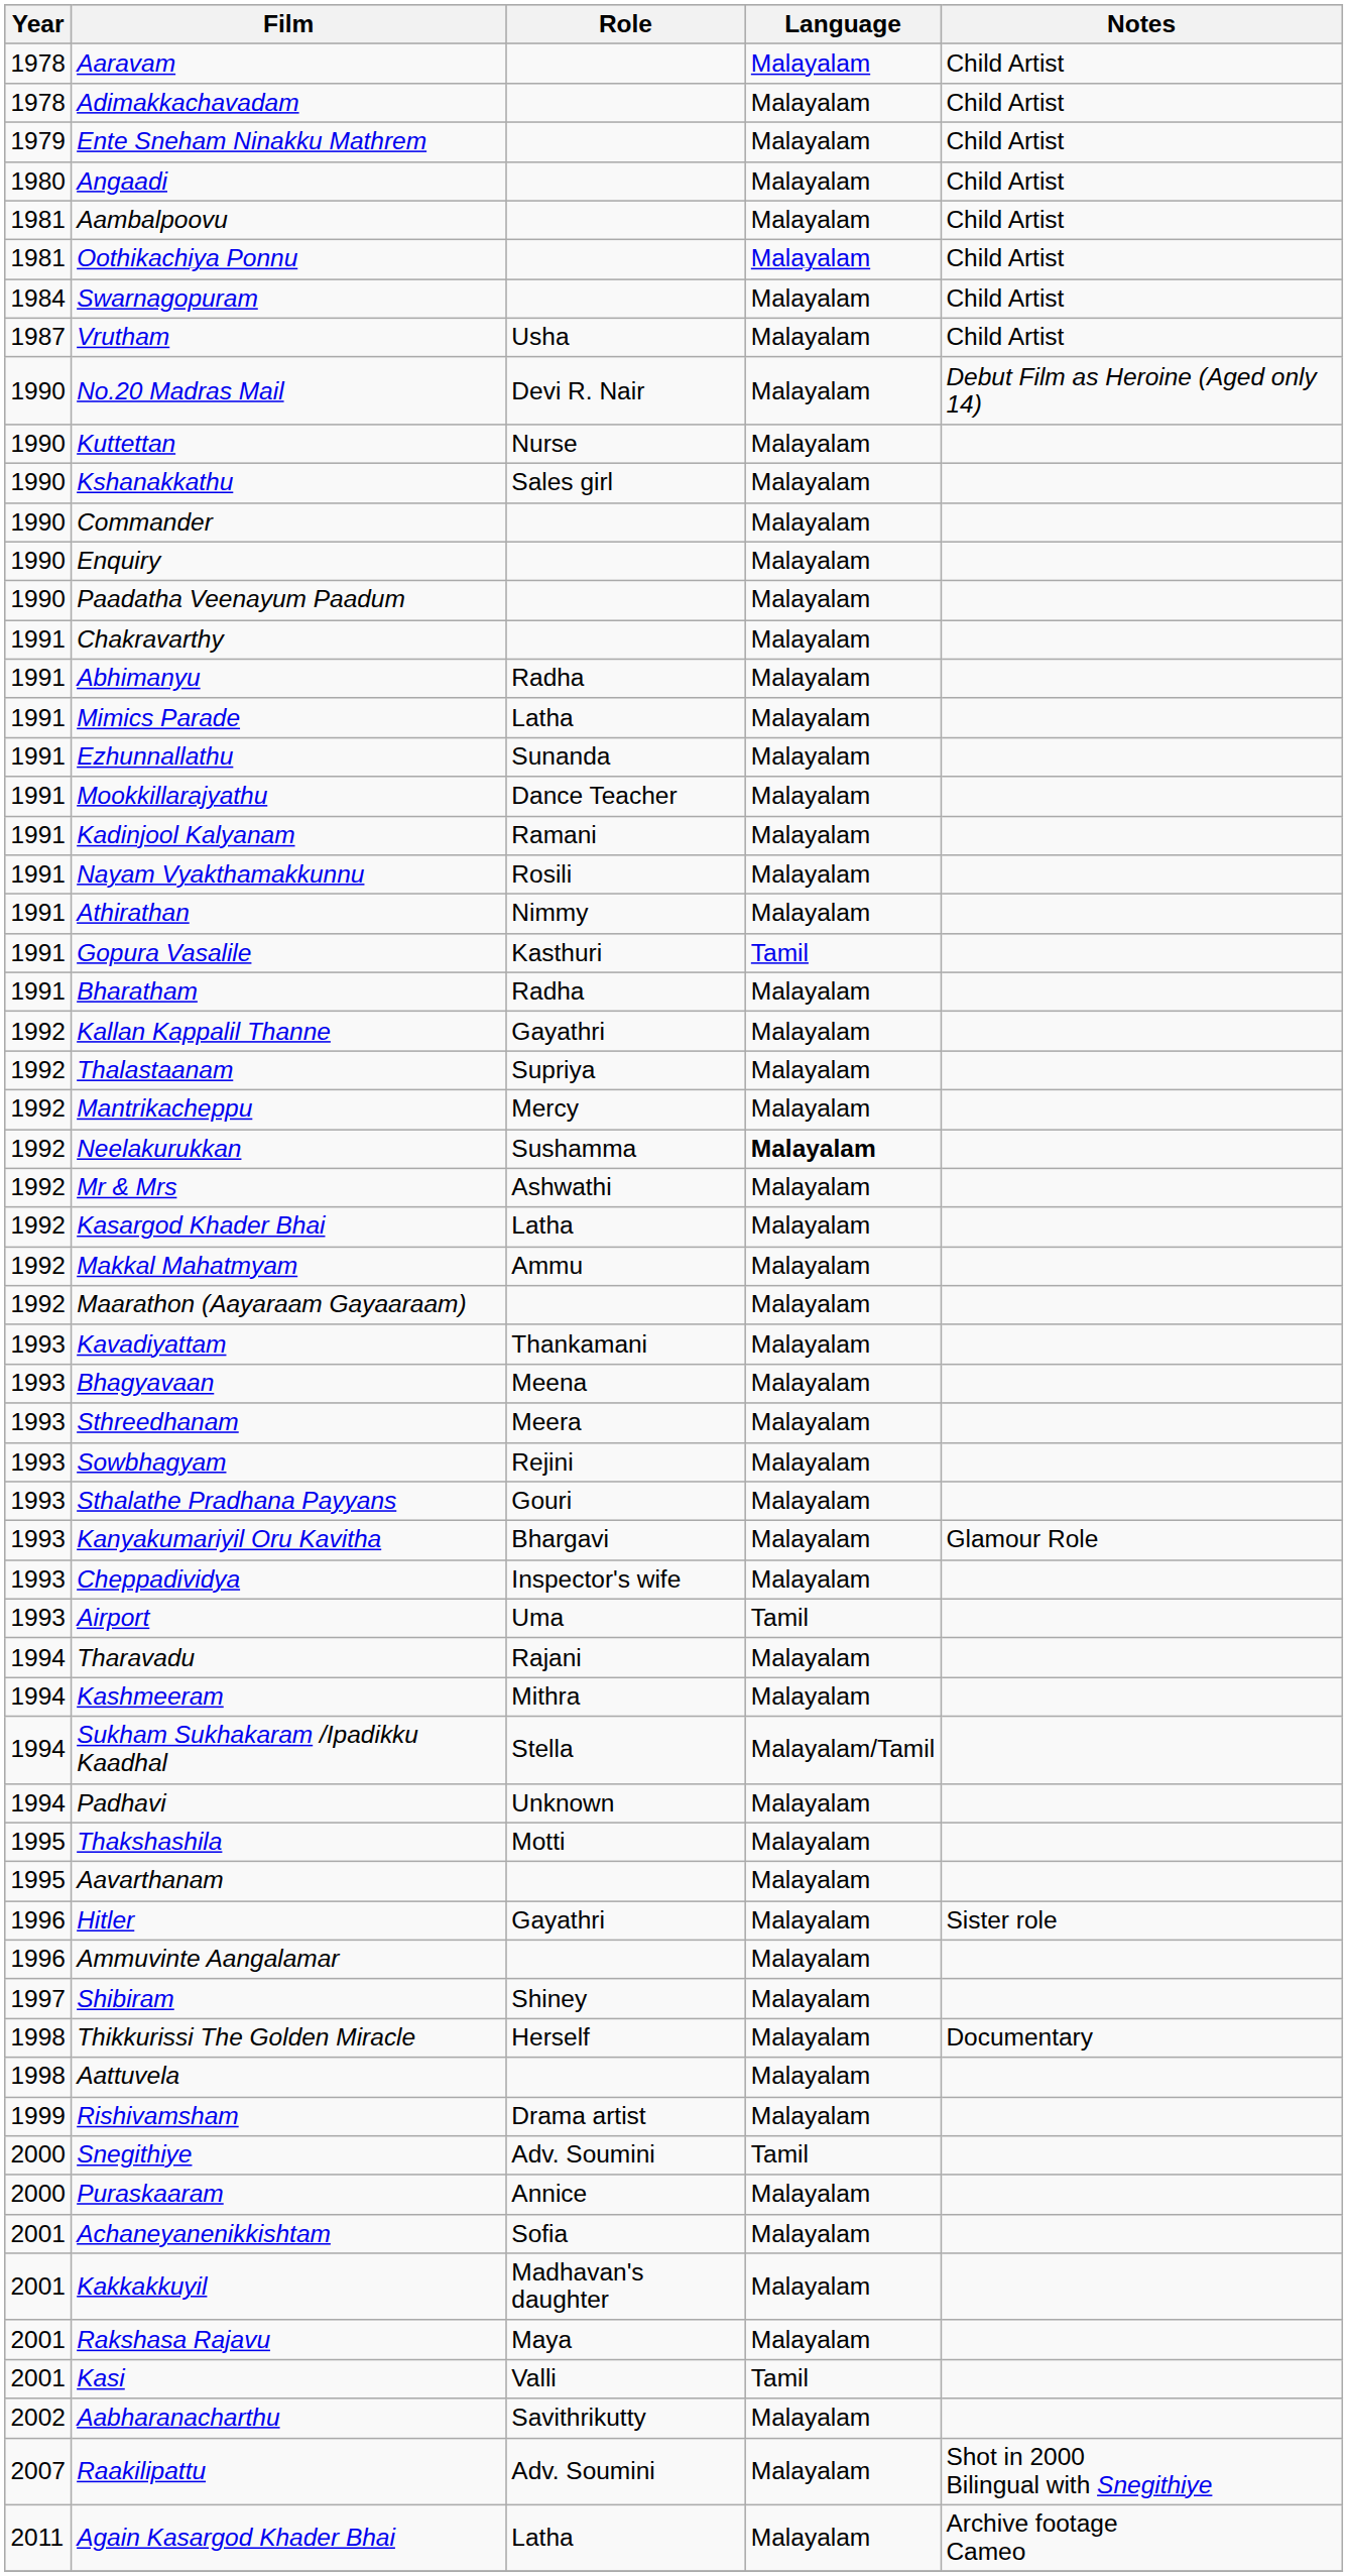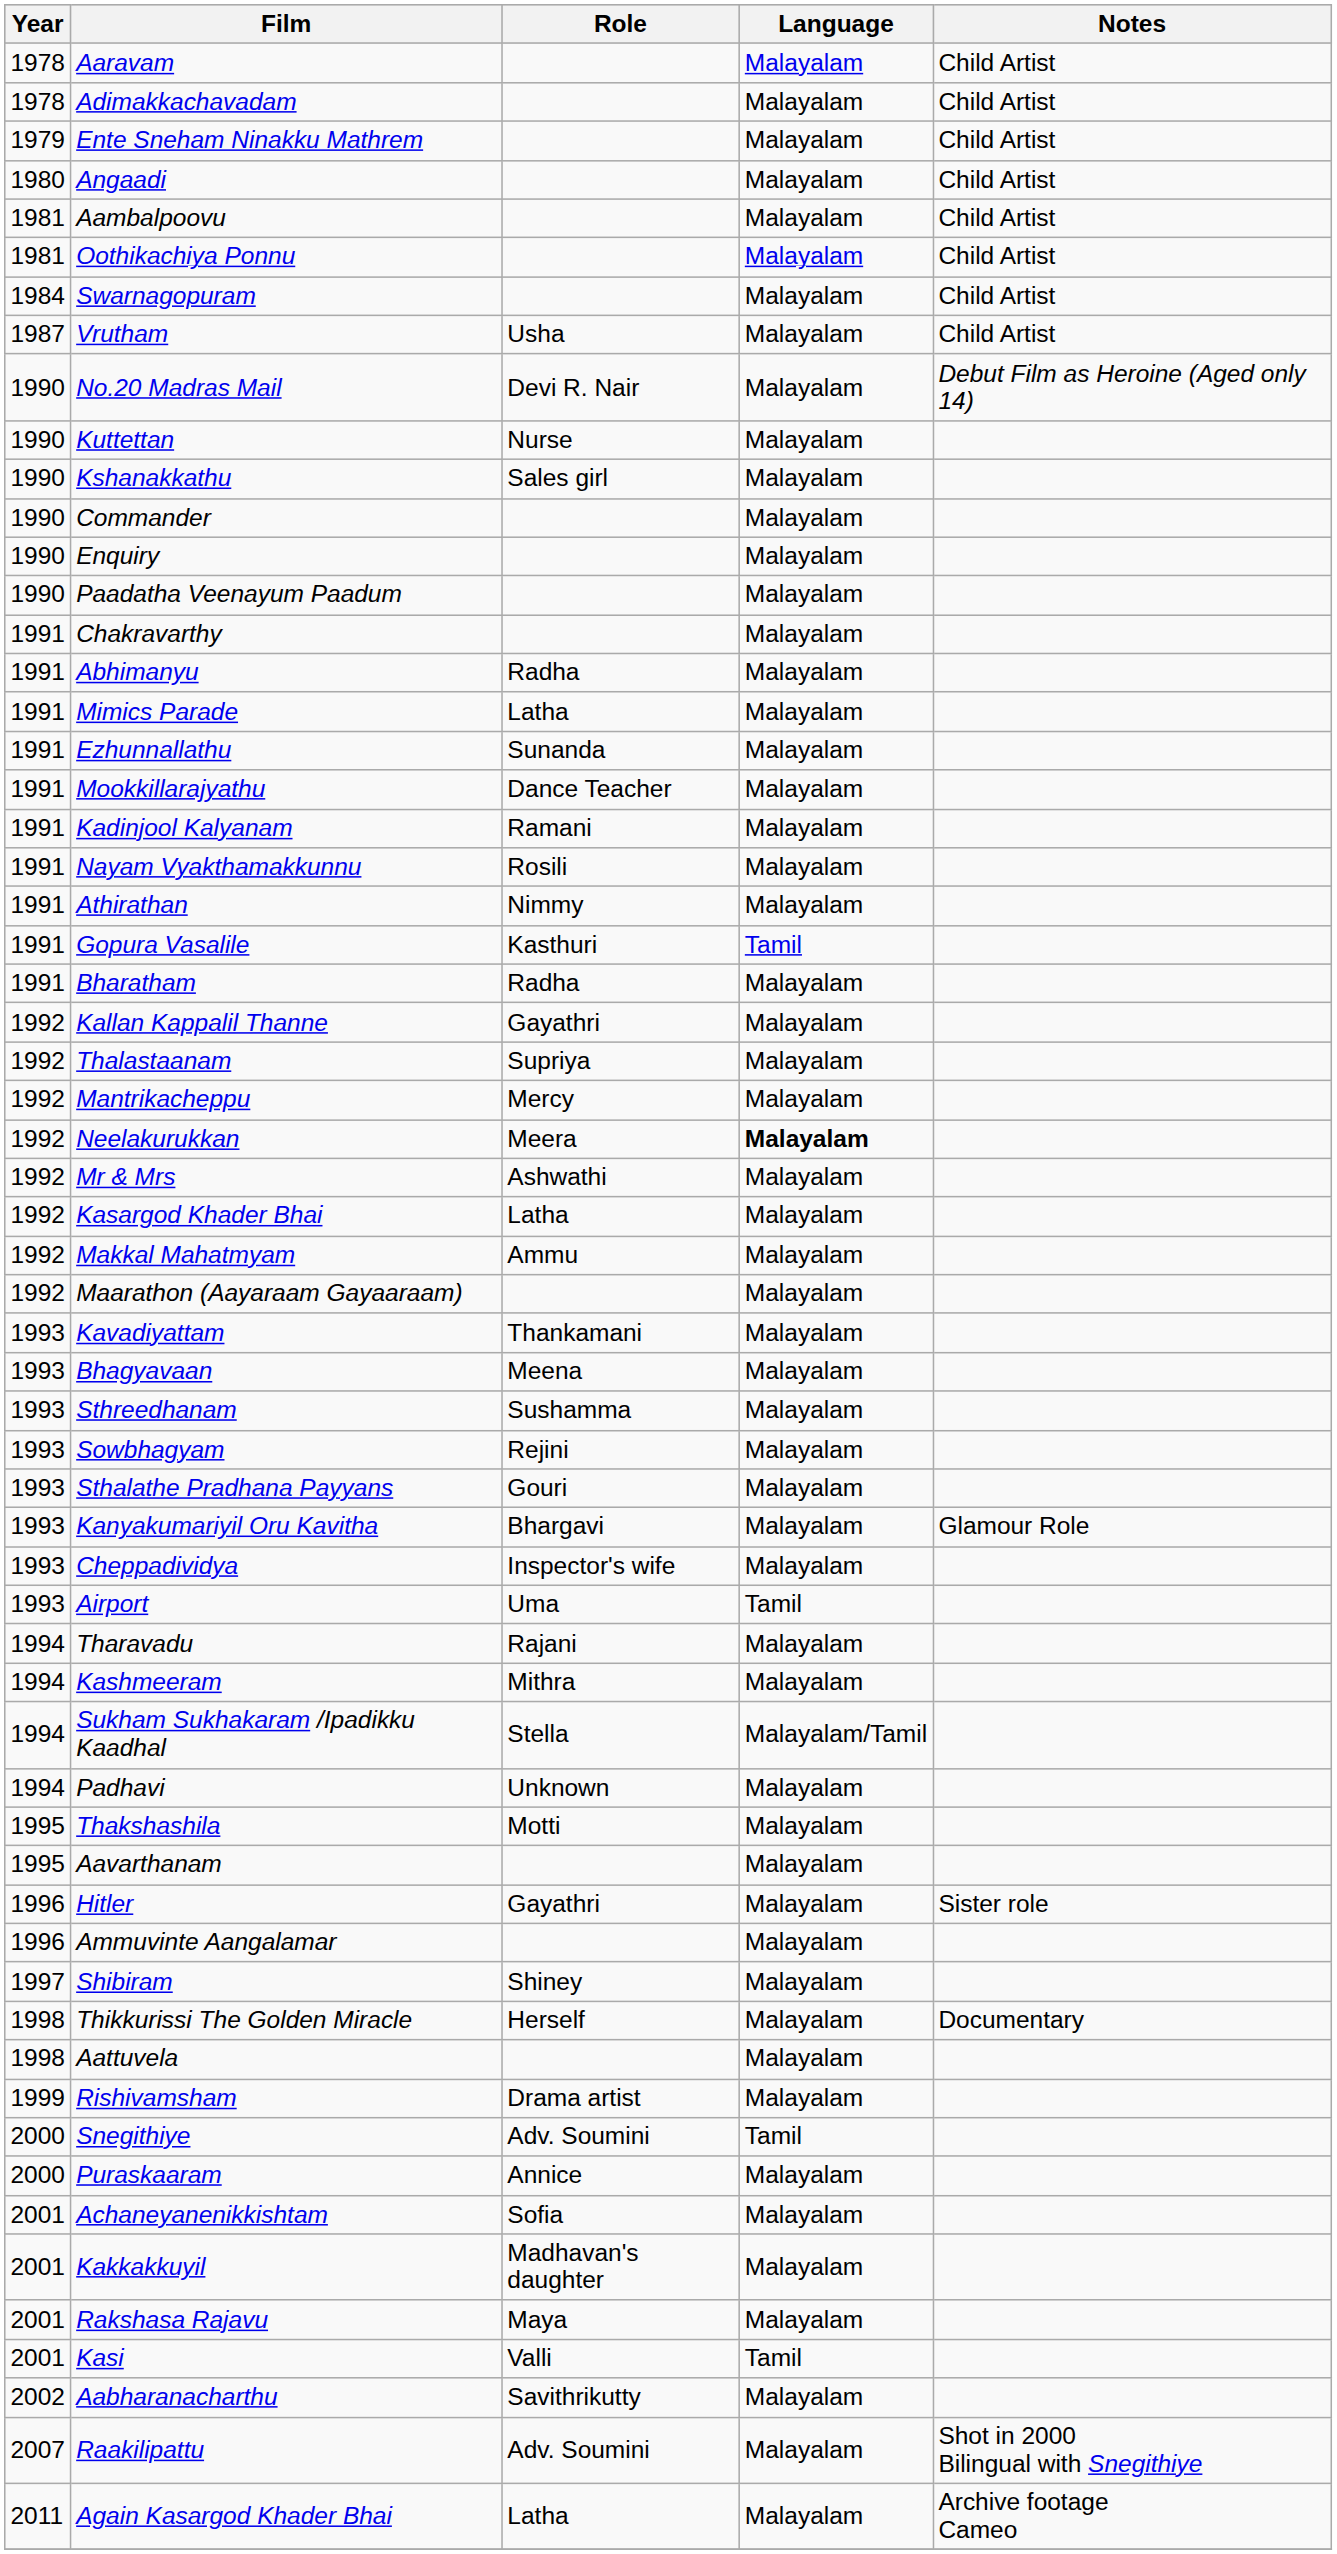Neelakurukkan | Role: Sushamma -> Meera
Sthreedhanam | Role: Meera -> Sushamma
